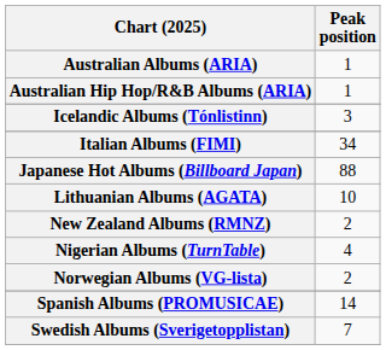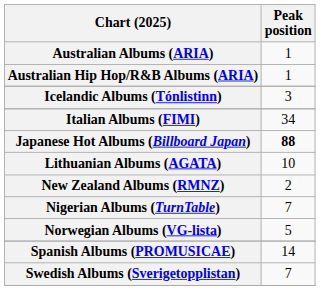Japanese Hot Albums (Billboard Japan) | Peak position: normal -> bold
Nigerian Albums (TurnTable) | Peak position: 4 -> 7
Norwegian Albums (VG-lista) | Peak position: 2 -> 5
